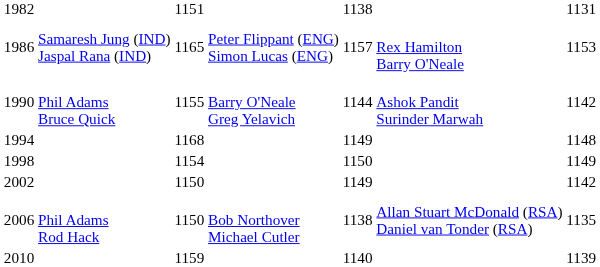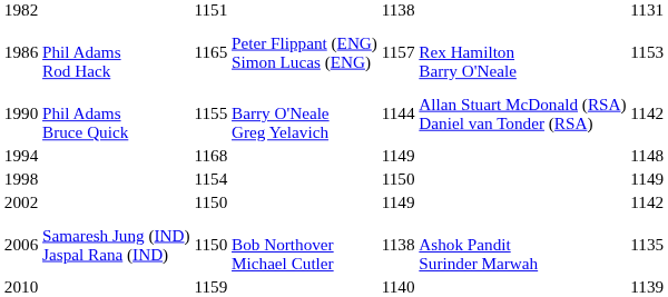1986 | column 2: Samaresh Jung (IND) Jaspal Rana (IND) -> Phil Adams Rod Hack
1990 | column 6: Ashok Pandit Surinder Marwah -> Allan Stuart McDonald (RSA) Daniel van Tonder (RSA)
2006 | column 2: Phil Adams Rod Hack -> Samaresh Jung (IND) Jaspal Rana (IND)
2006 | column 6: Allan Stuart McDonald (RSA) Daniel van Tonder (RSA) -> Ashok Pandit Surinder Marwah
